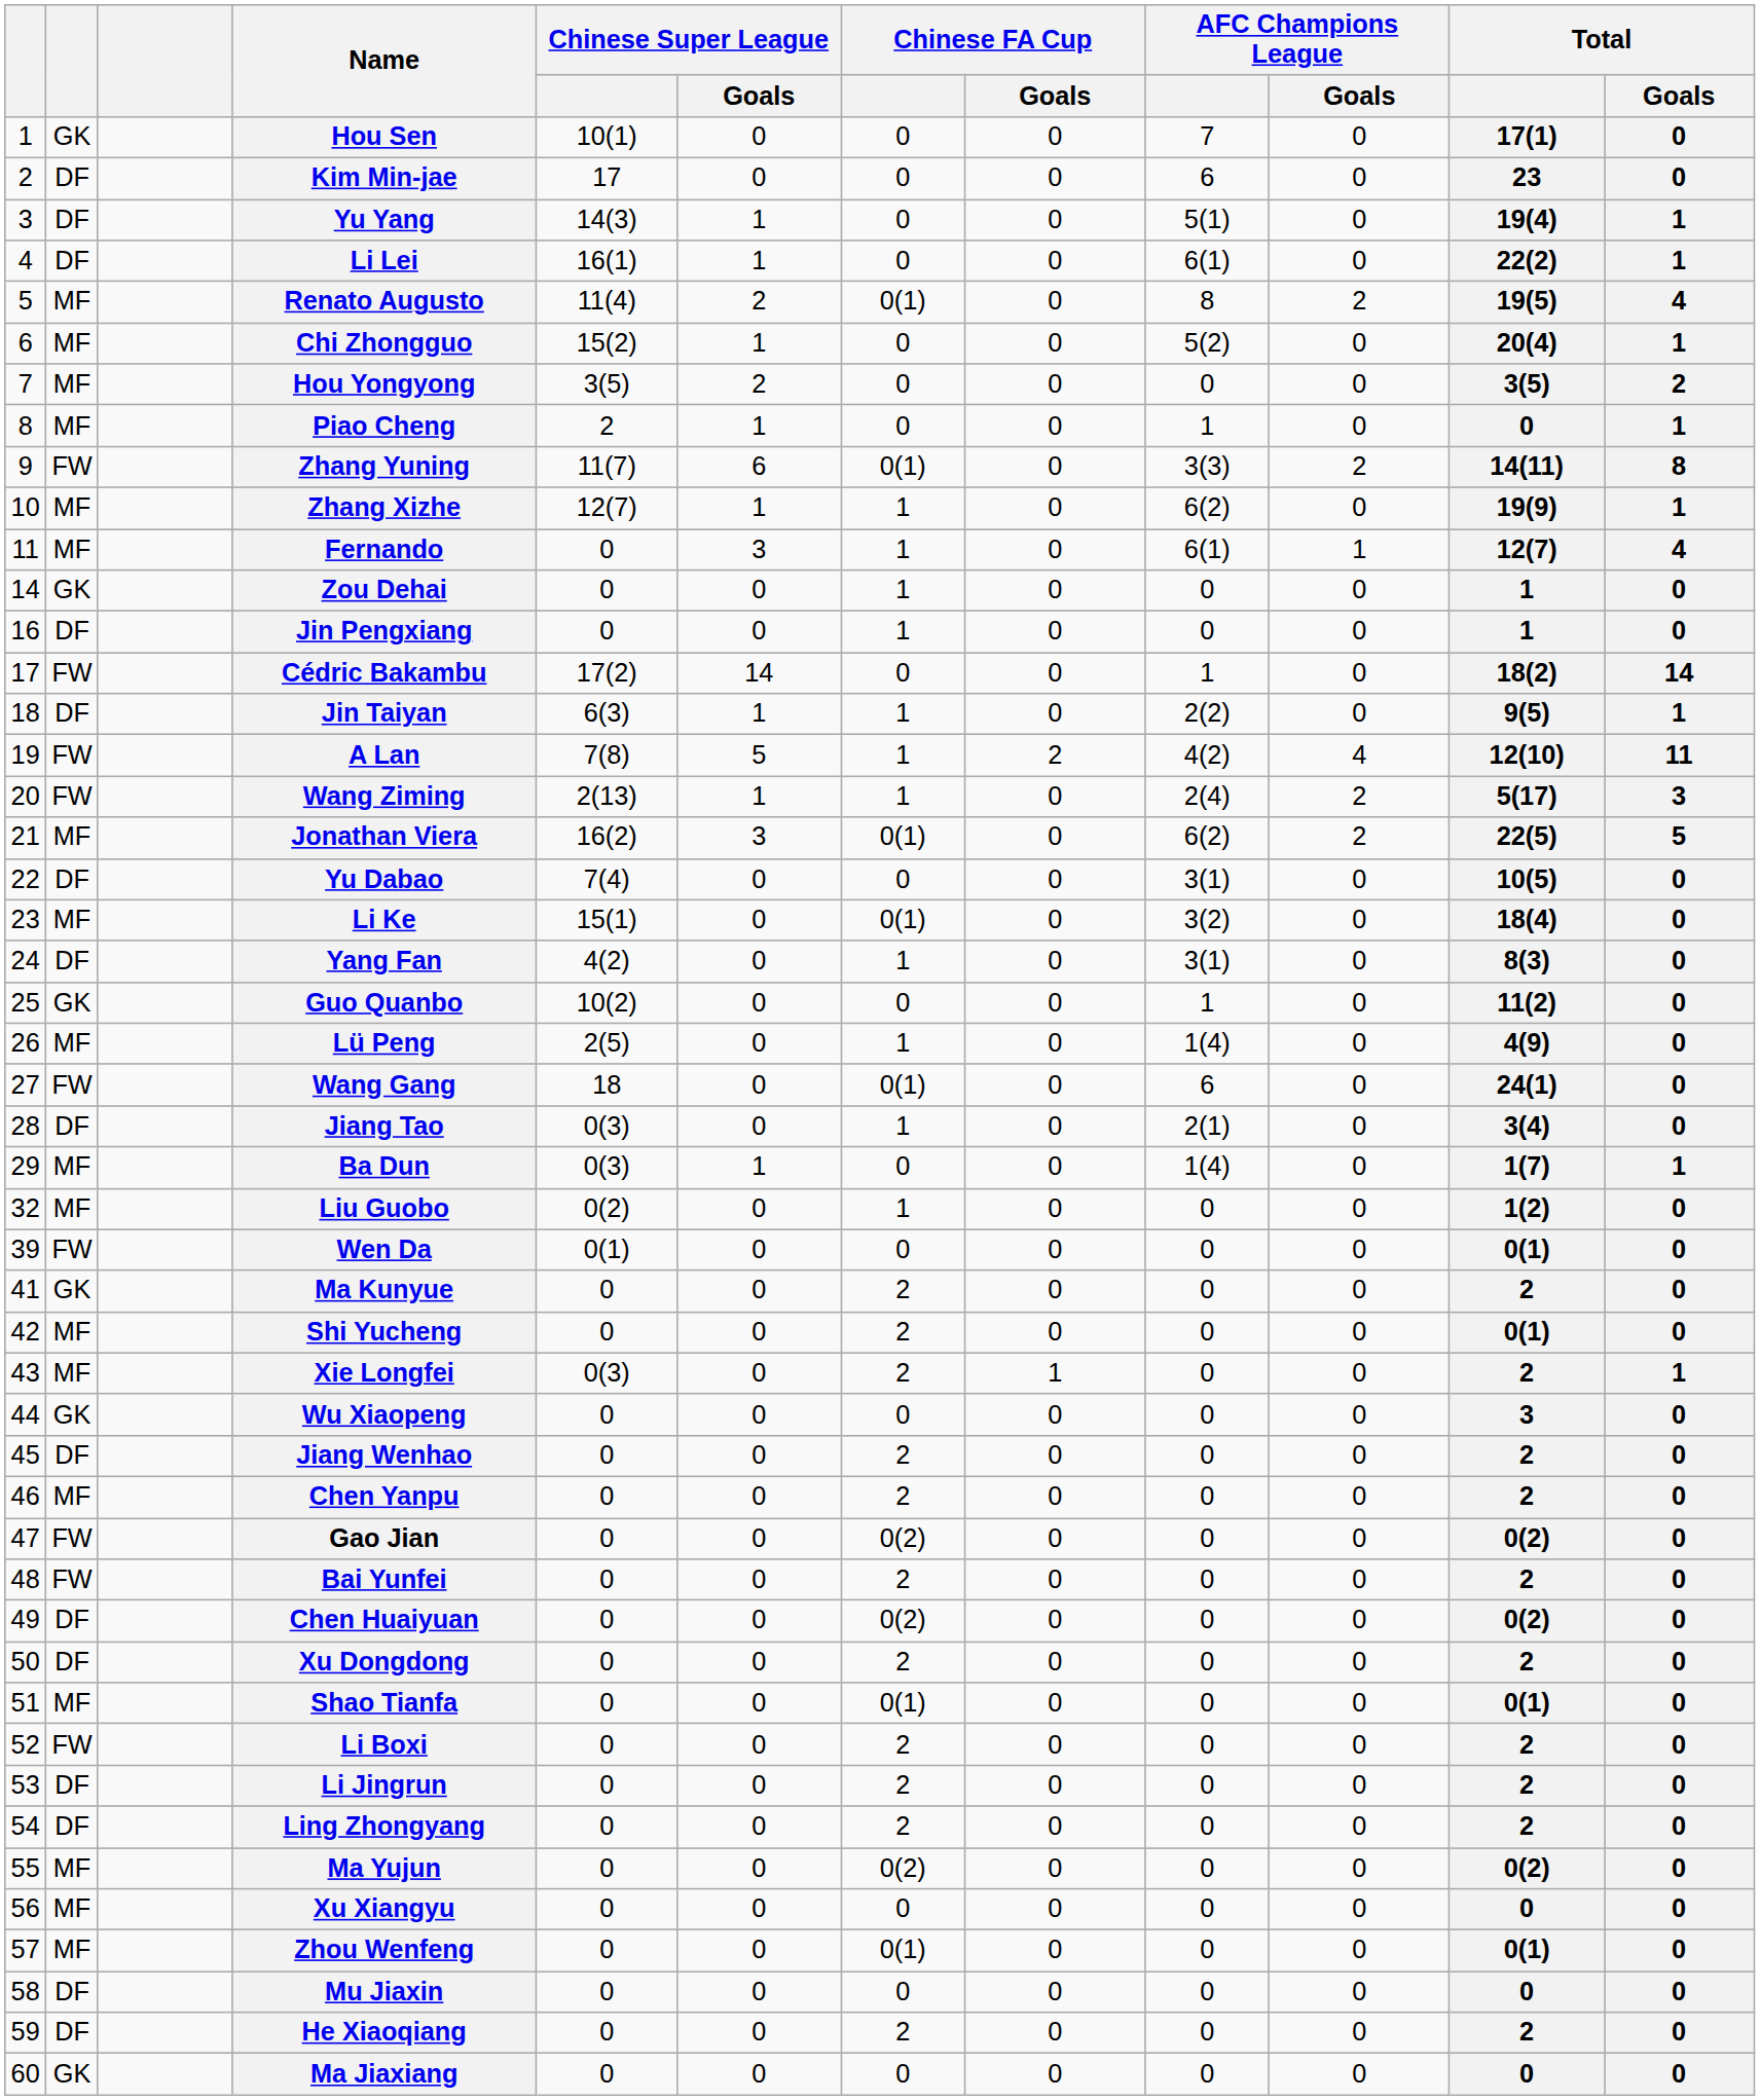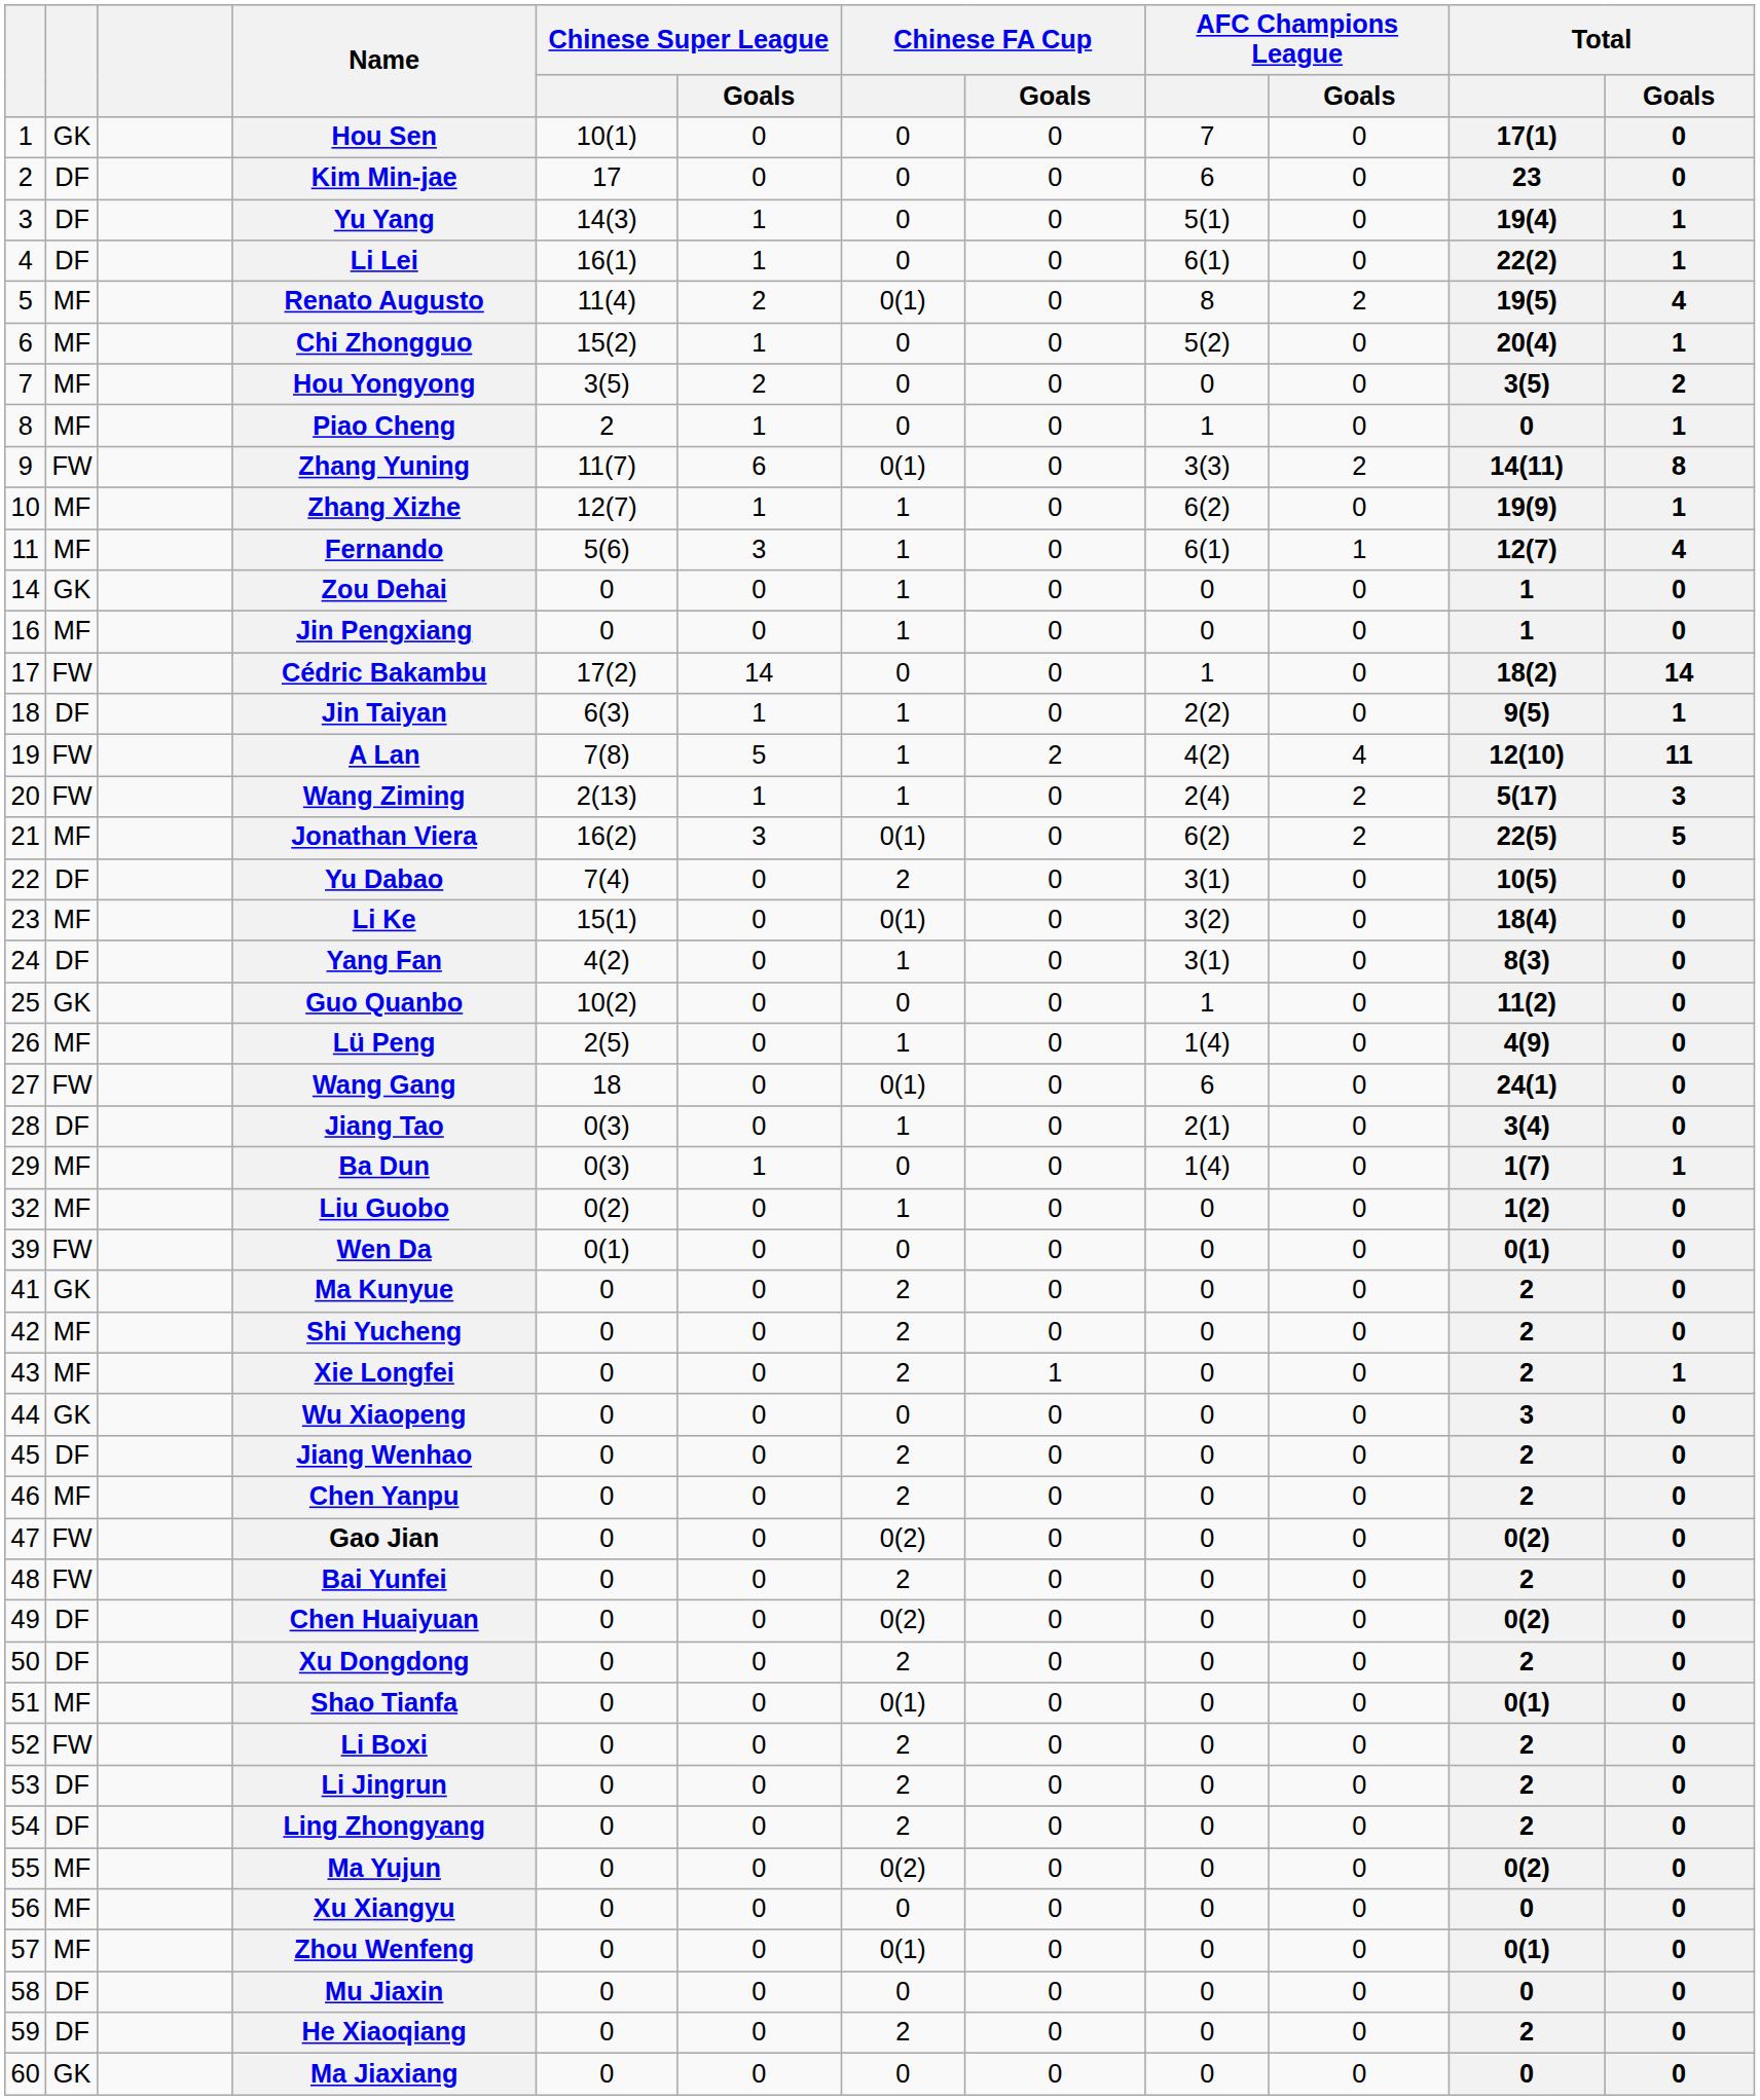Fernando | Chinese Super League: 0 -> 5(6)
Jin Pengxiang | column 2: DF -> MF
Yu Dabao | Chinese FA Cup: 0 -> 2
Shi Yucheng | Total: 0(1) -> 2
Xie Longfei | Chinese Super League: 0(3) -> 0
